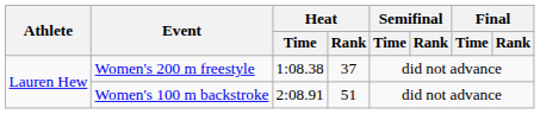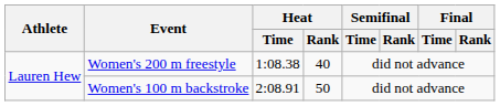Women's 200 m freestyle | Heat / Rank: 37 -> 40
Women's 100 m backstroke | Heat / Rank: 51 -> 50
